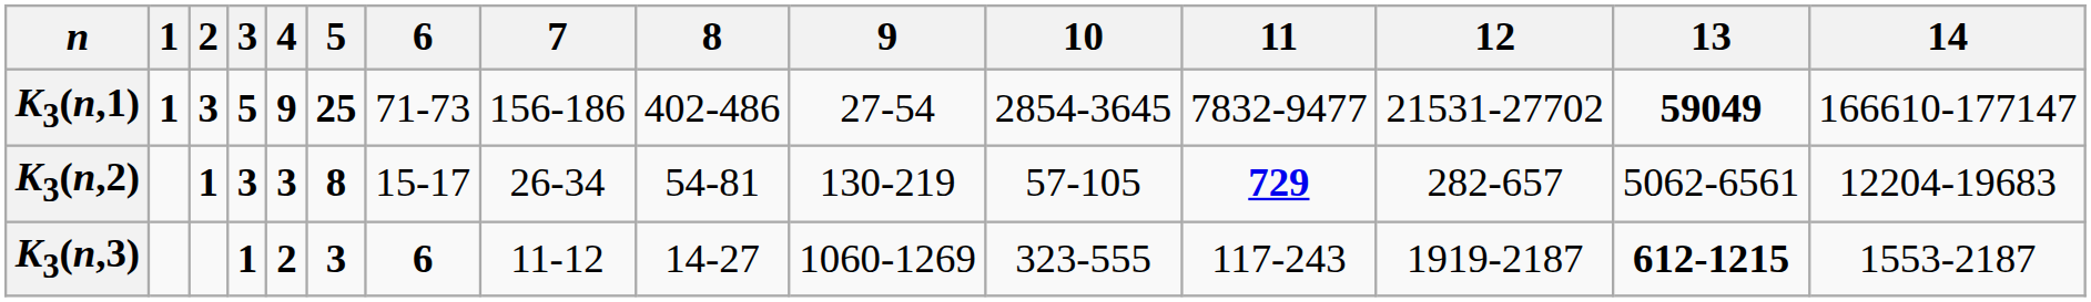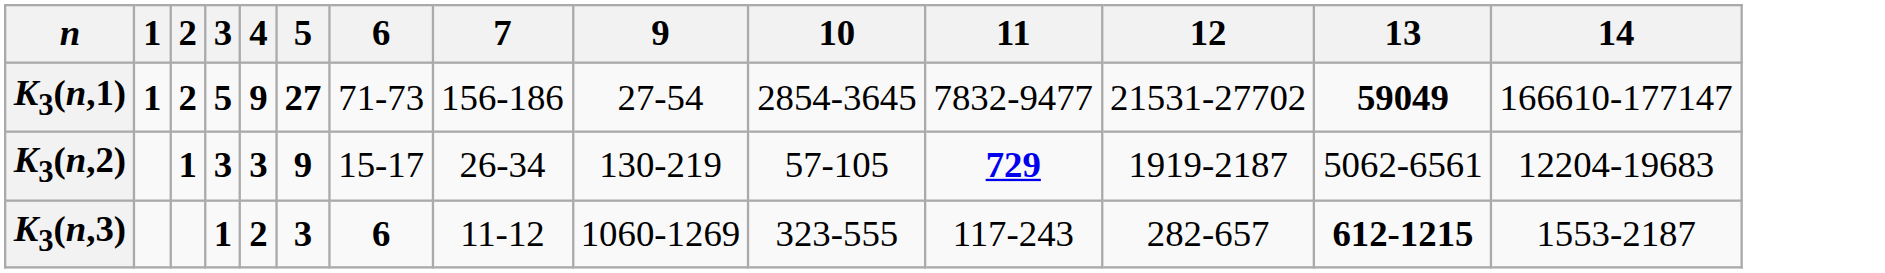- column: 8 | 402-486 | 54-81 | 14-27
K3(n,1) | 2: 3 -> 2
K3(n,1) | 5: 25 -> 27
K3(n,2) | 5: 8 -> 9
K3(n,2) | 12: 282-657 -> 1919-2187
K3(n,3) | 12: 1919-2187 -> 282-657
